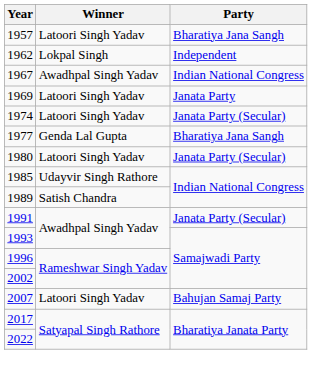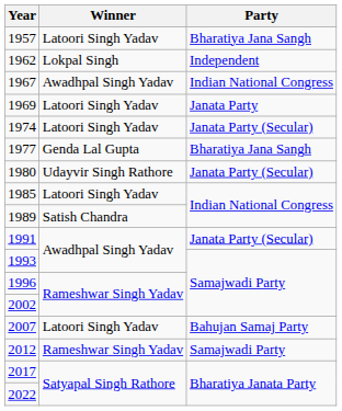1980 | Winner: Latoori Singh Yadav -> Udayvir Singh Rathore
1985 | Winner: Udayvir Singh Rathore -> Latoori Singh Yadav
+ row: 2012 | Rameshwar Singh Yadav | Samajwadi Party
